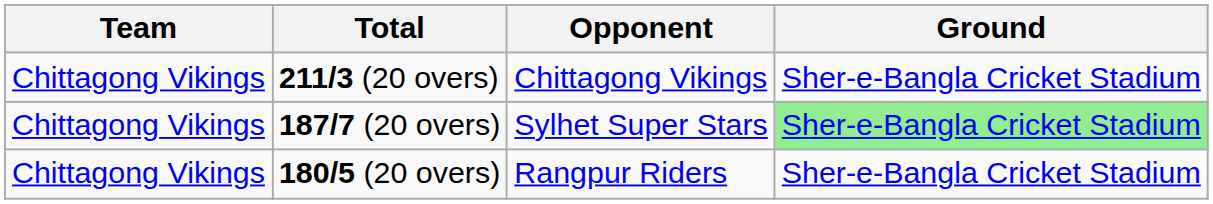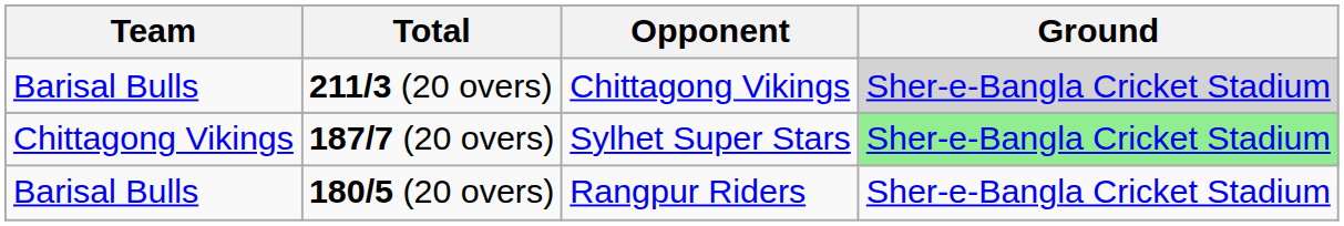211/3 (20 overs) | Team: Chittagong Vikings -> Barisal Bulls
211/3 (20 overs) | Ground: no background -> lightgrey background
180/5 (20 overs) | Team: Chittagong Vikings -> Barisal Bulls
